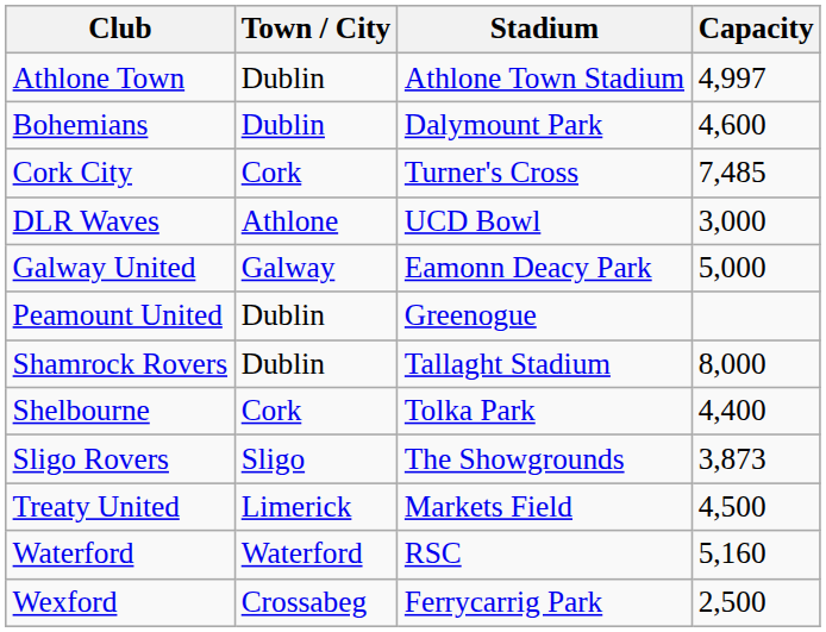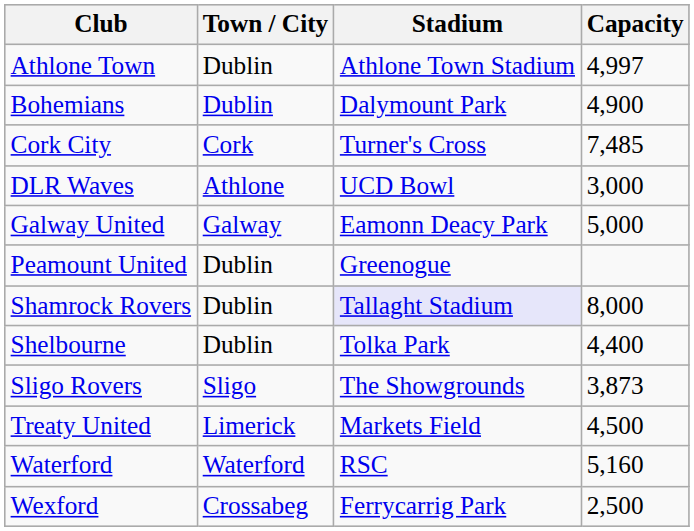Bohemians | Capacity: 4,600 -> 4,900
Shamrock Rovers | Stadium: no background -> lavender background
Shelbourne | Town / City: Cork -> Dublin
